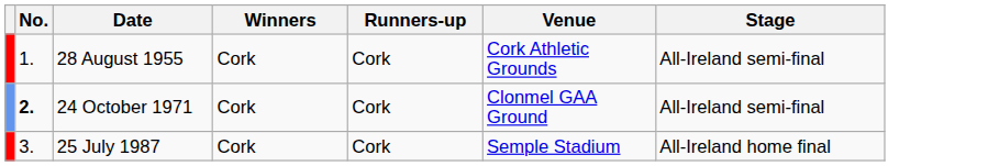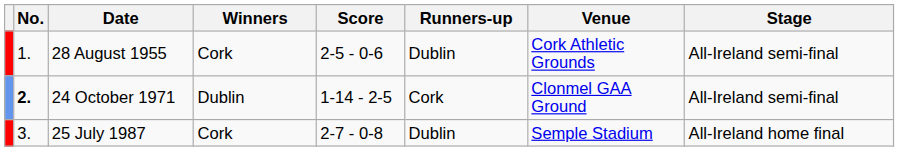+ column: Score | 2-5 - 0-6 | 1-14 - 2-5 | 2-7 - 0-8
28 August 1955 | Runners-up: Cork -> Dublin
24 October 1971 | Winners: Cork -> Dublin
25 July 1987 | Runners-up: Cork -> Dublin
